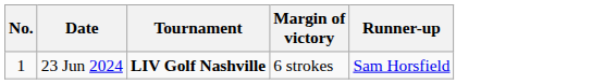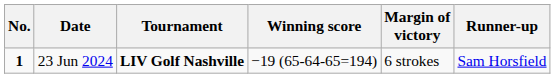+ column: Winning score | −19 (65-64-65=194)
23 Jun 2024 | No.: normal -> bold
